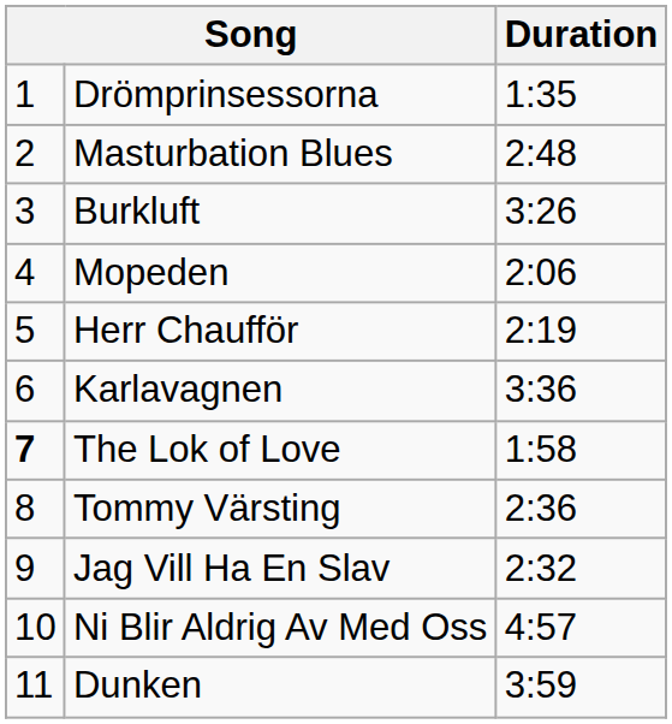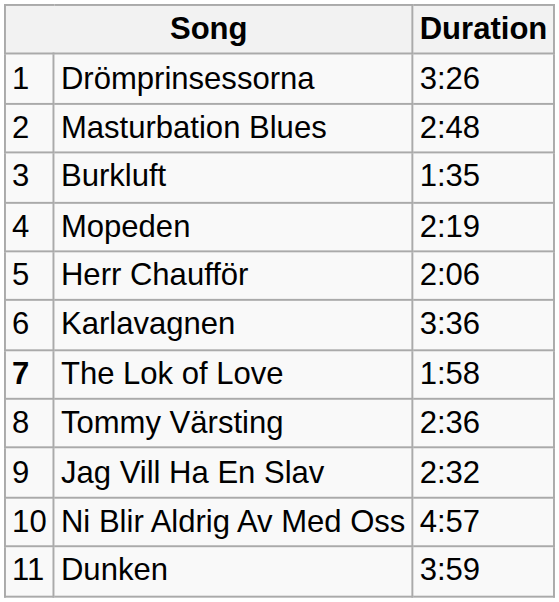Drömprinsessorna | Duration: 1:35 -> 3:26
Burkluft | Duration: 3:26 -> 1:35
Mopeden | Duration: 2:06 -> 2:19
Herr Chaufför | Duration: 2:19 -> 2:06
